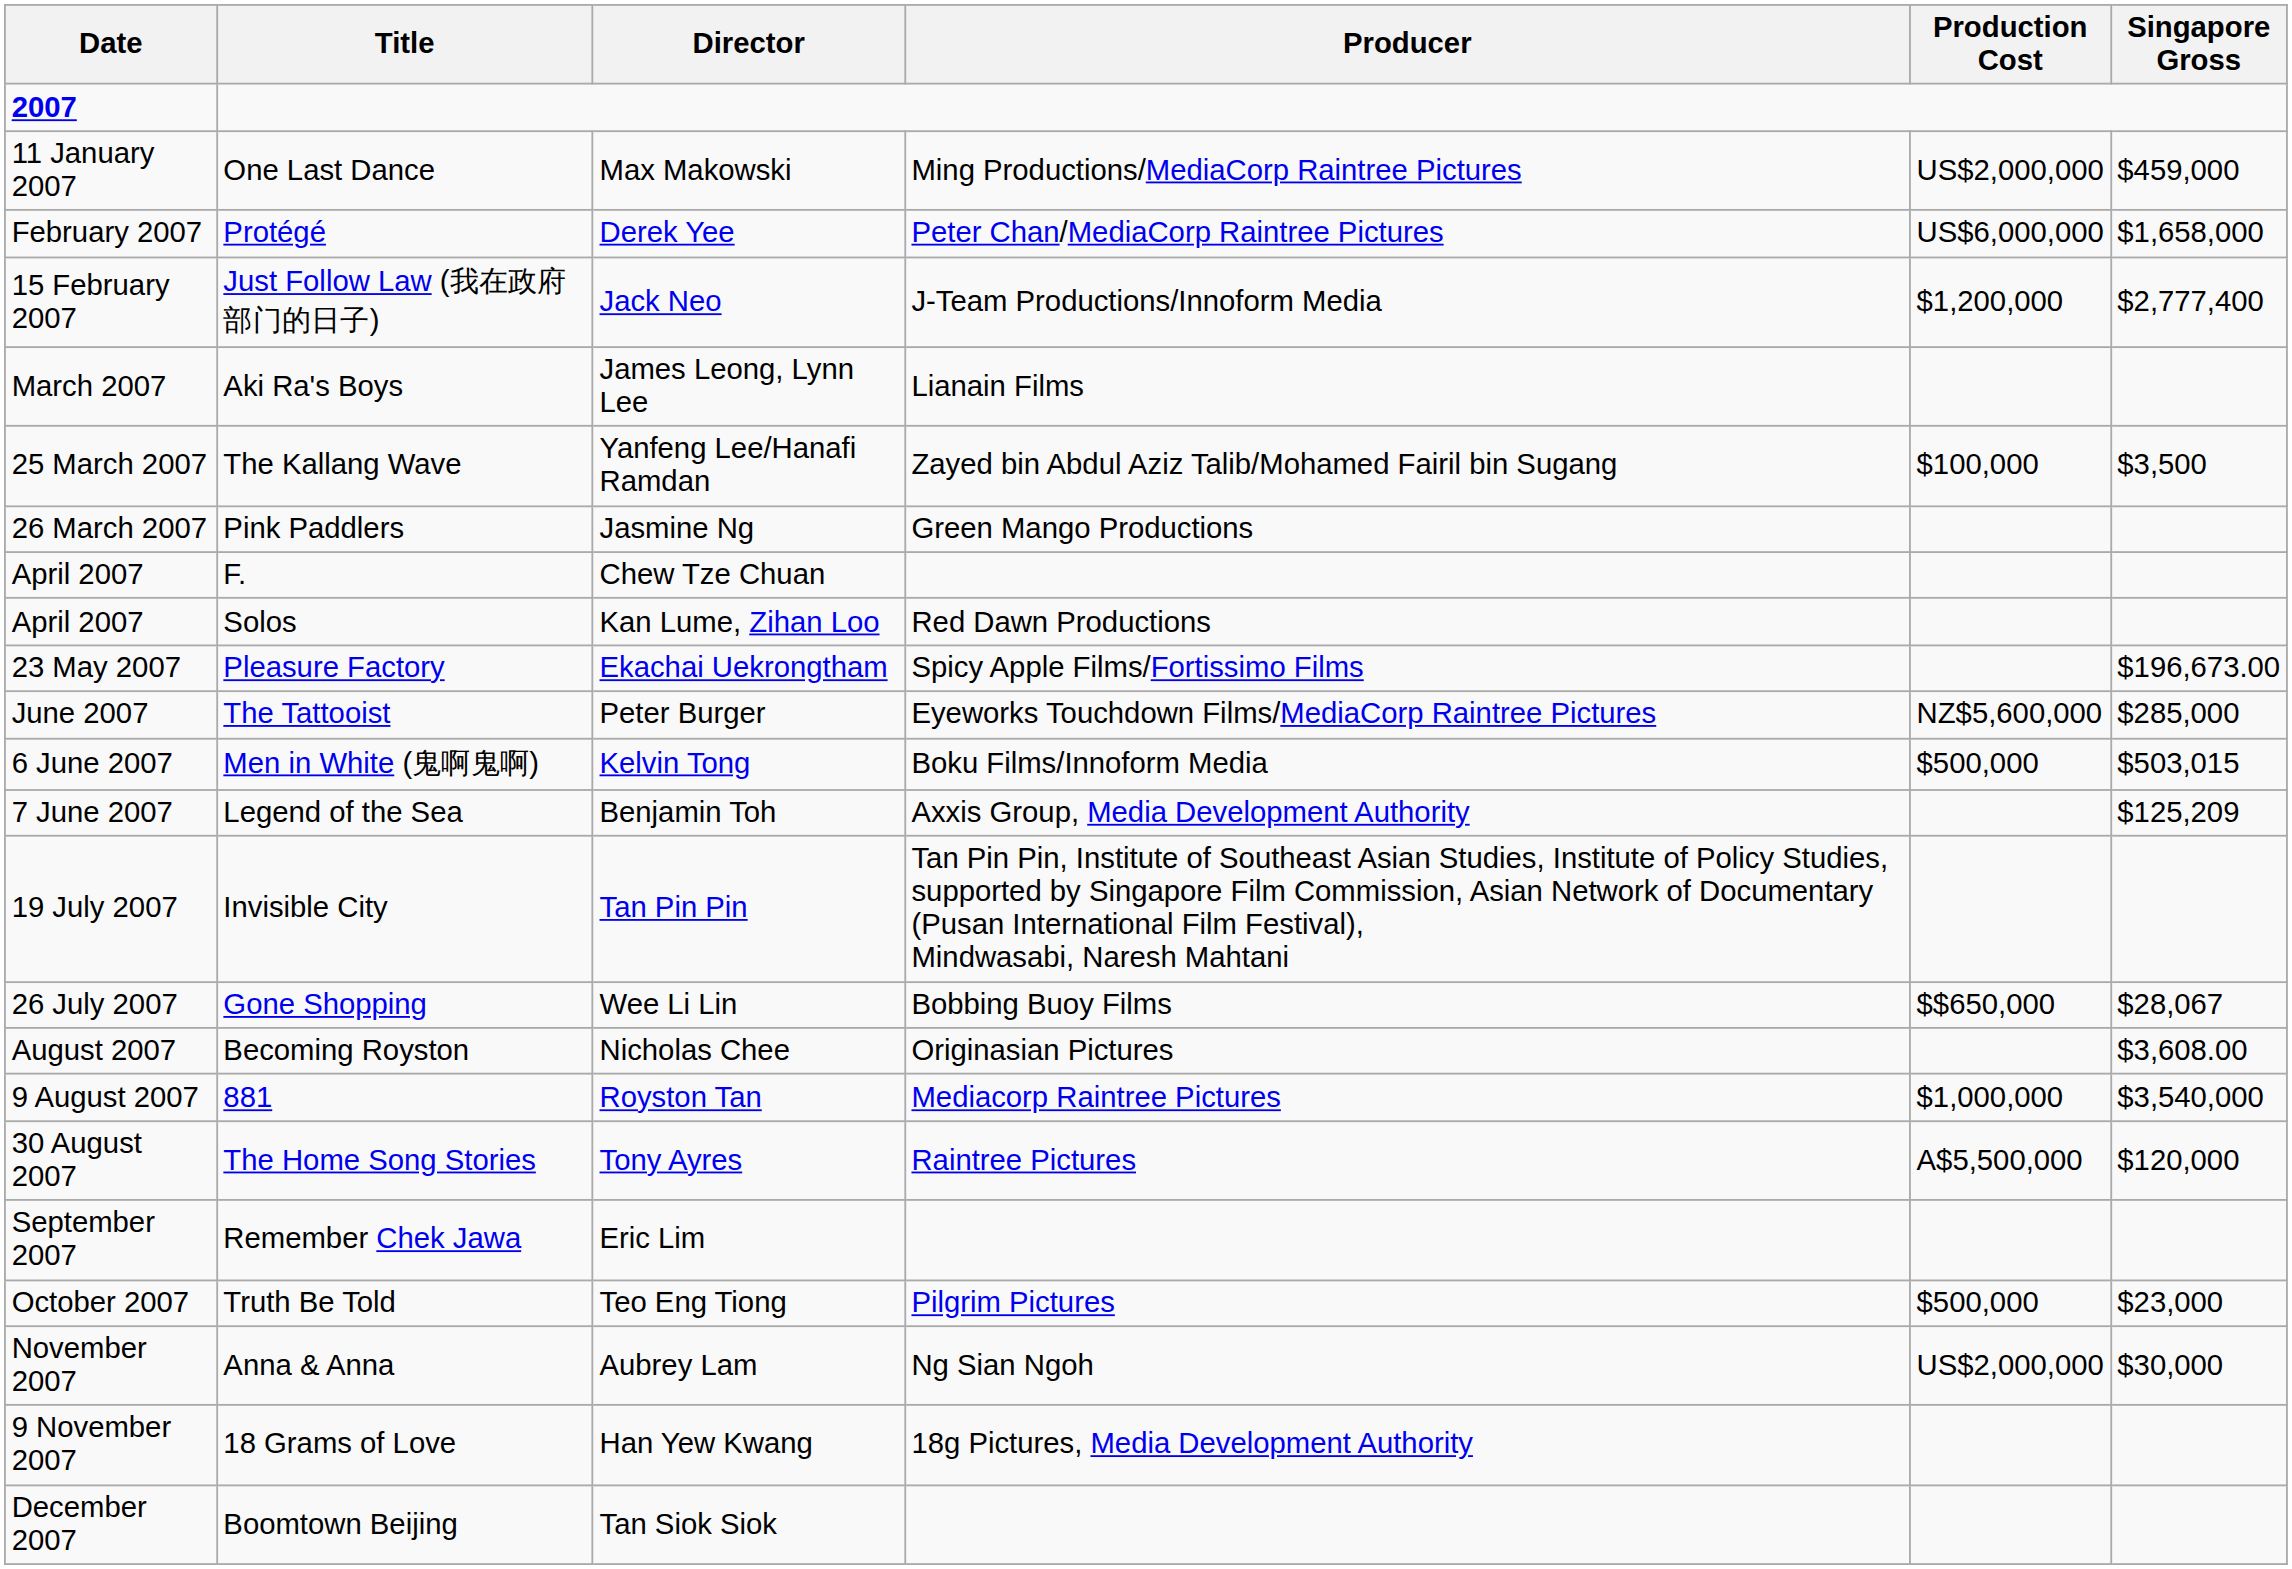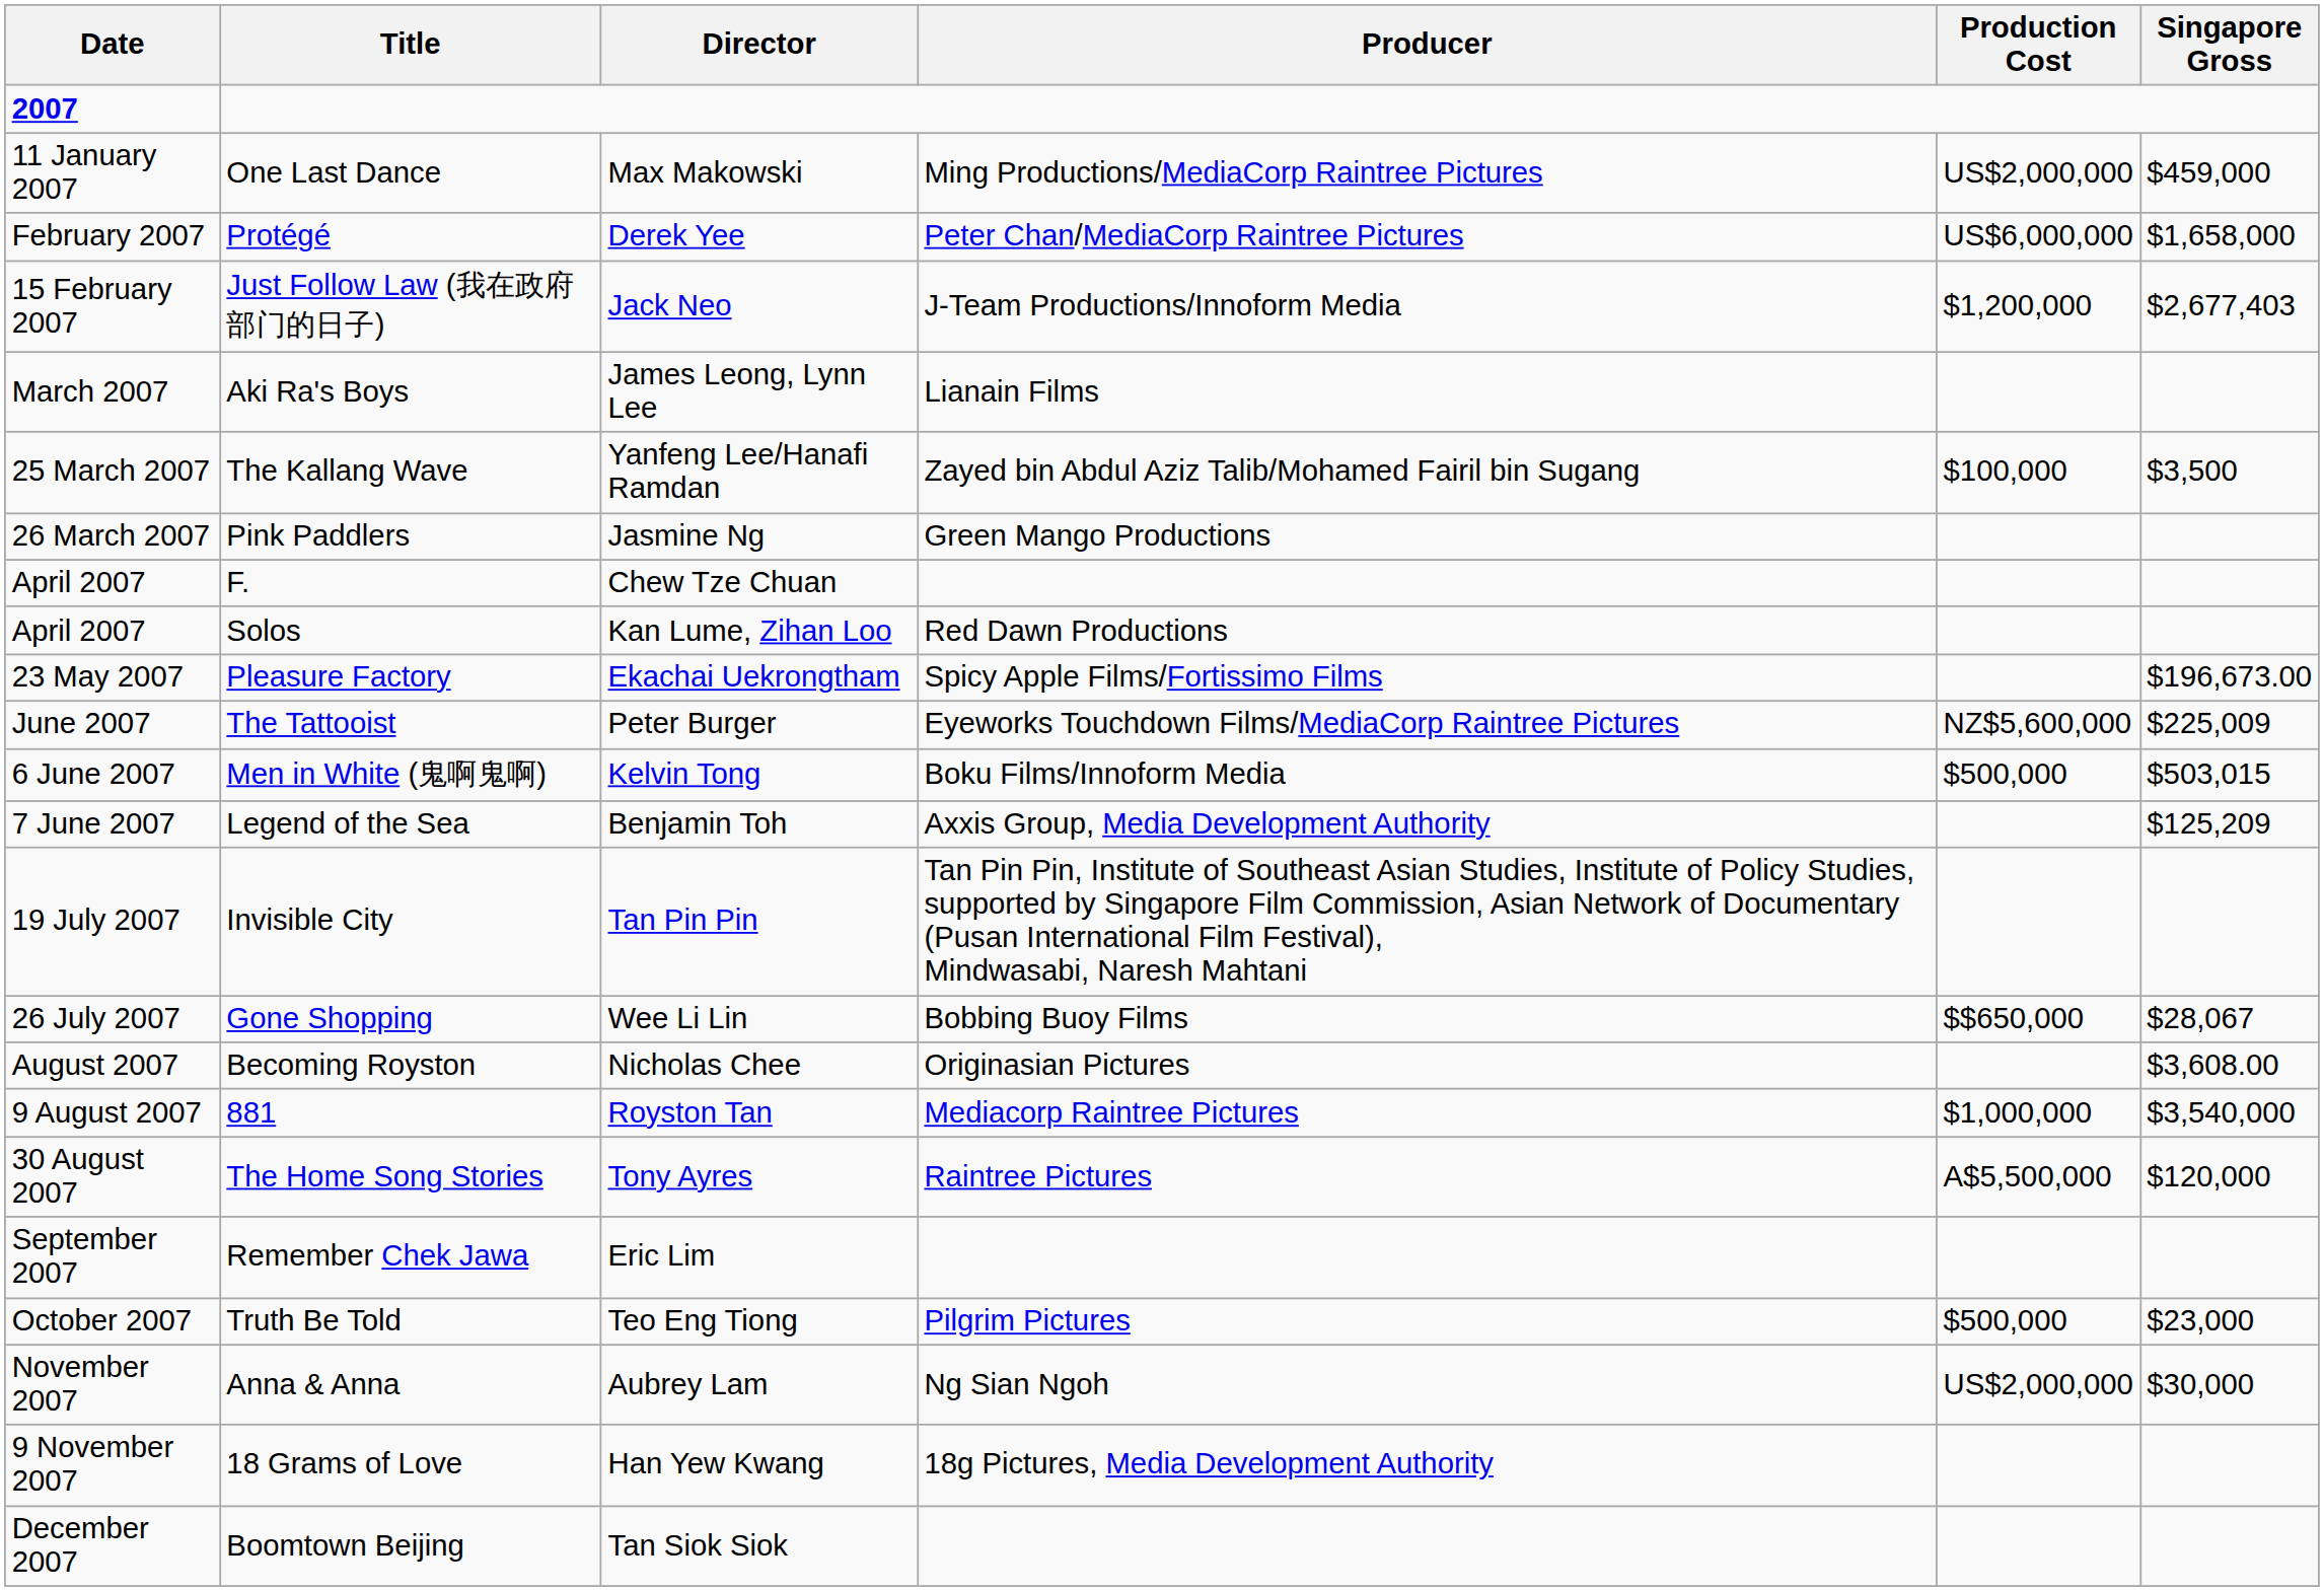Just Follow Law (我在政府部门的日子) | Singapore Gross: $2,777,400 -> $2,677,403
The Tattooist | Singapore Gross: $285,000 -> $225,009
